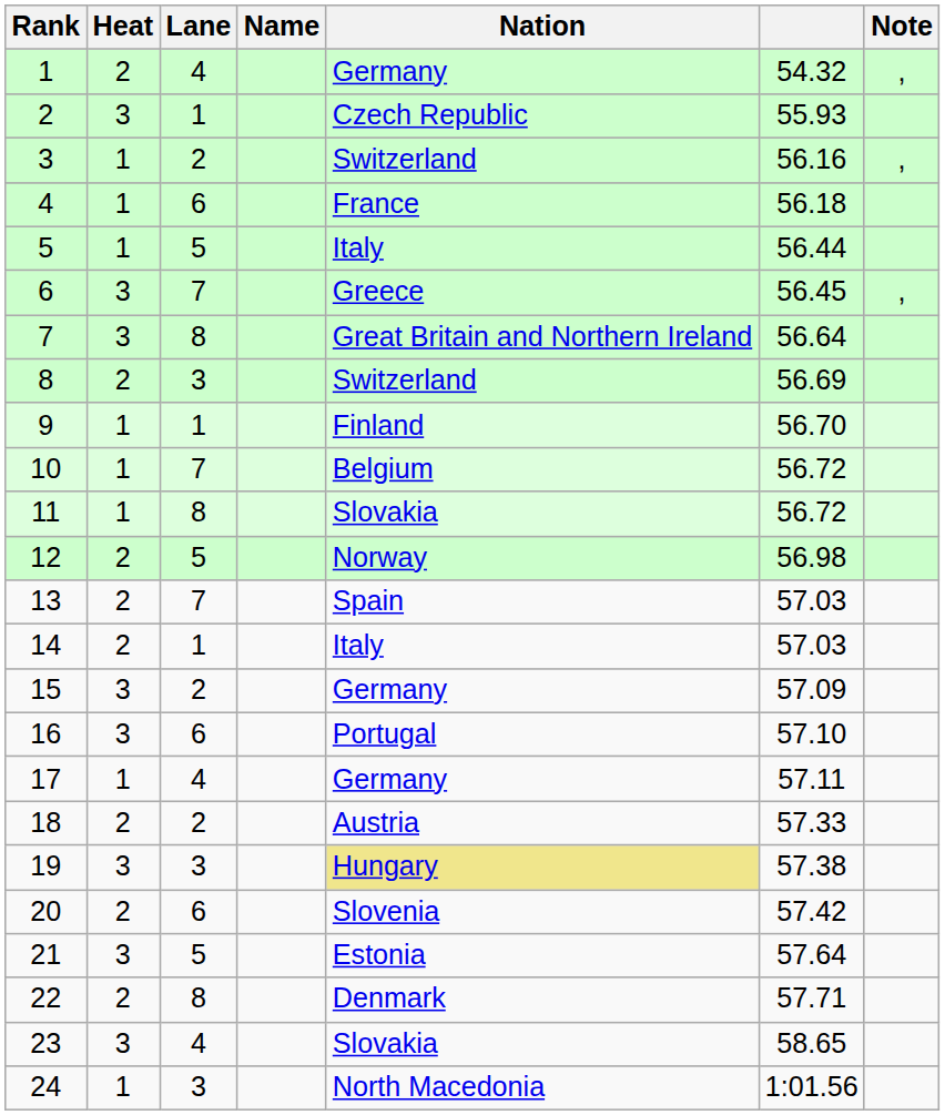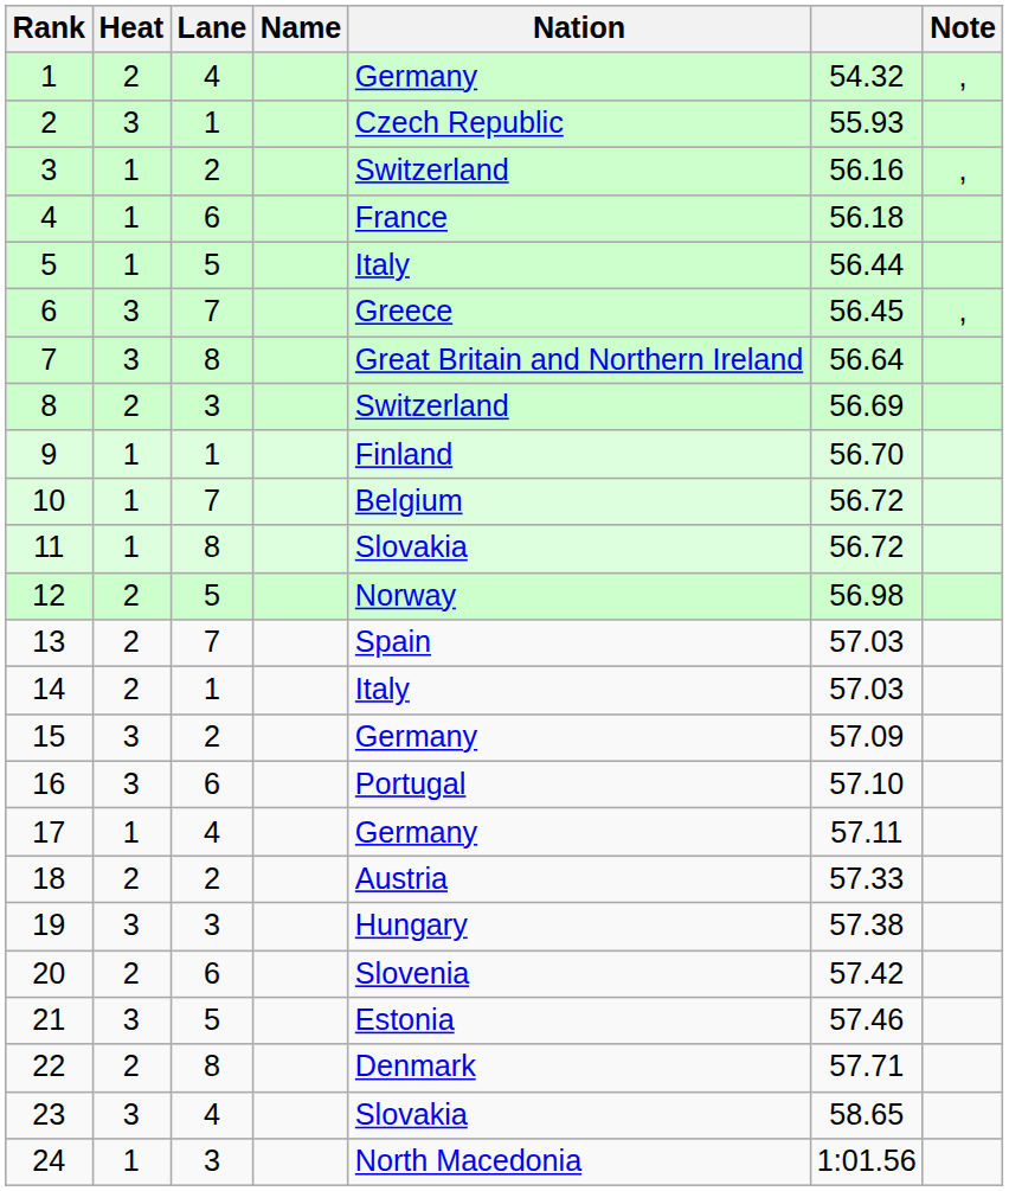19 | Nation: khaki background -> no background
21 | column 6: 57.64 -> 57.46
